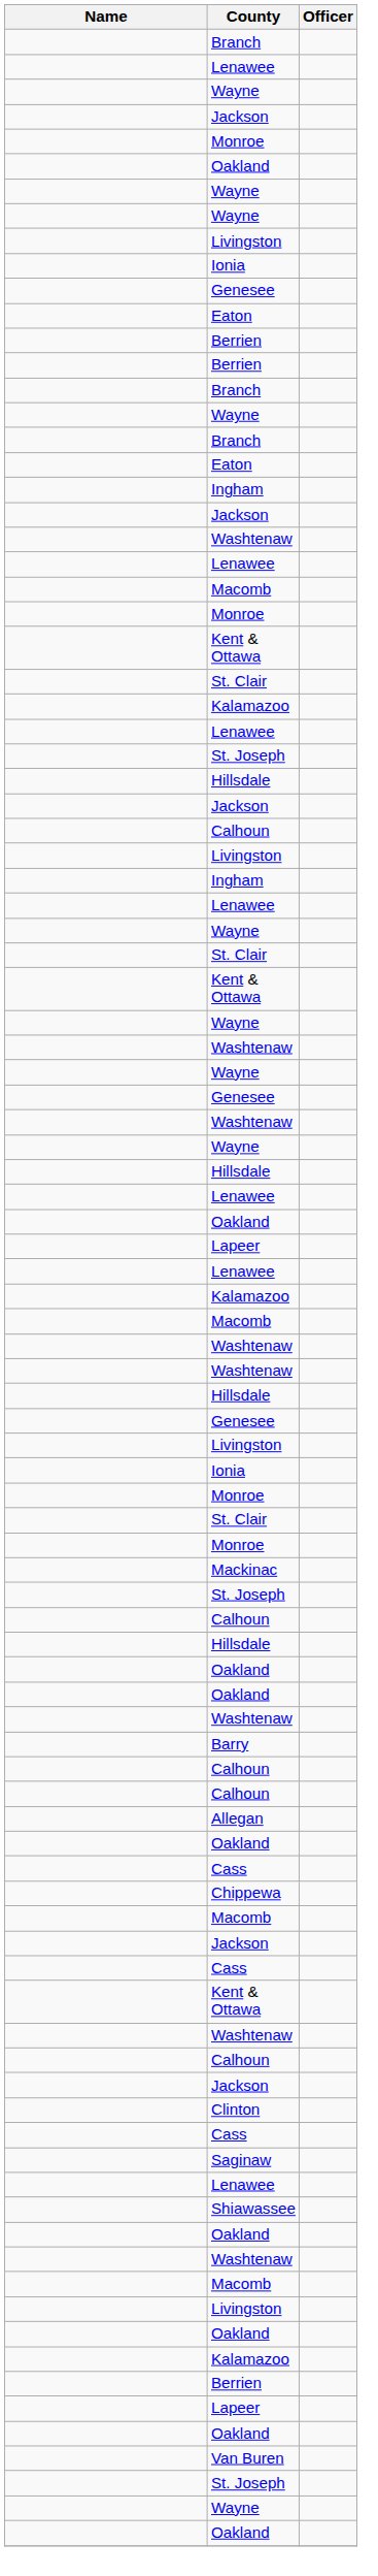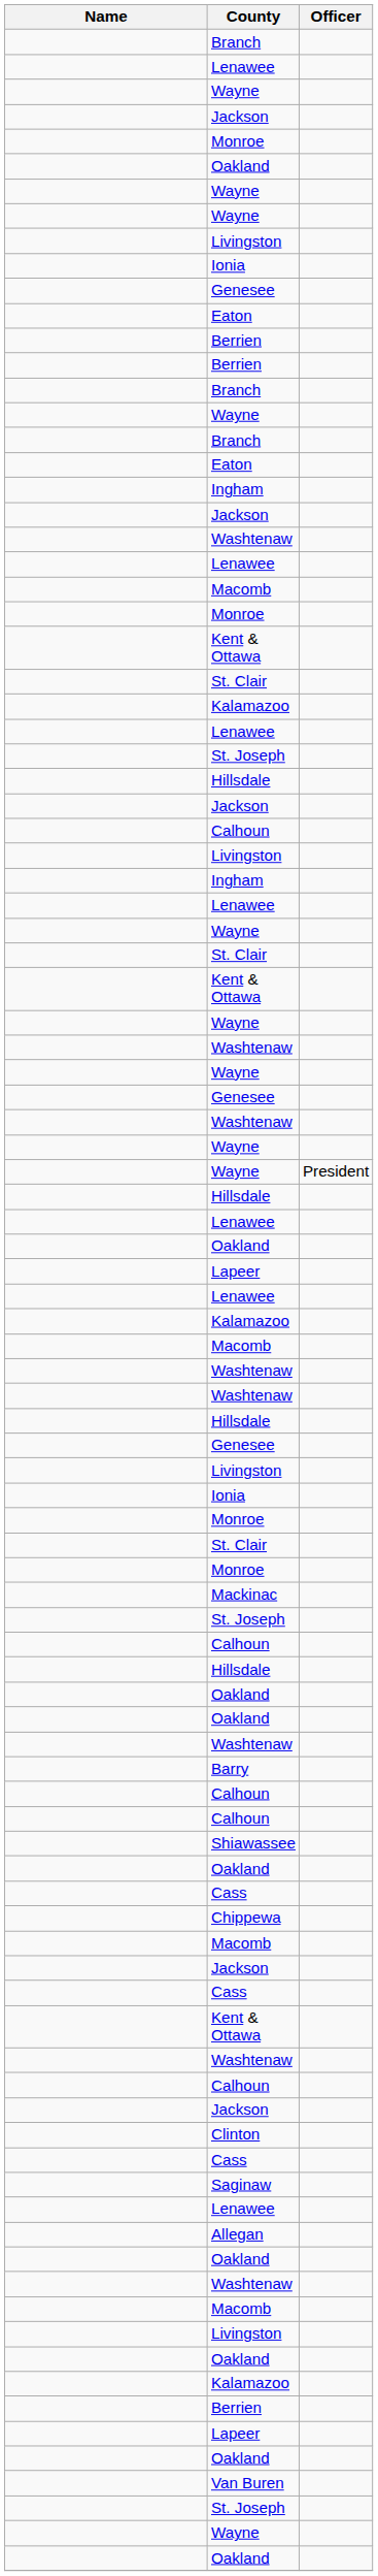+ row: Wayne | President
rows swapped: Shiawassee <-> Allegan
